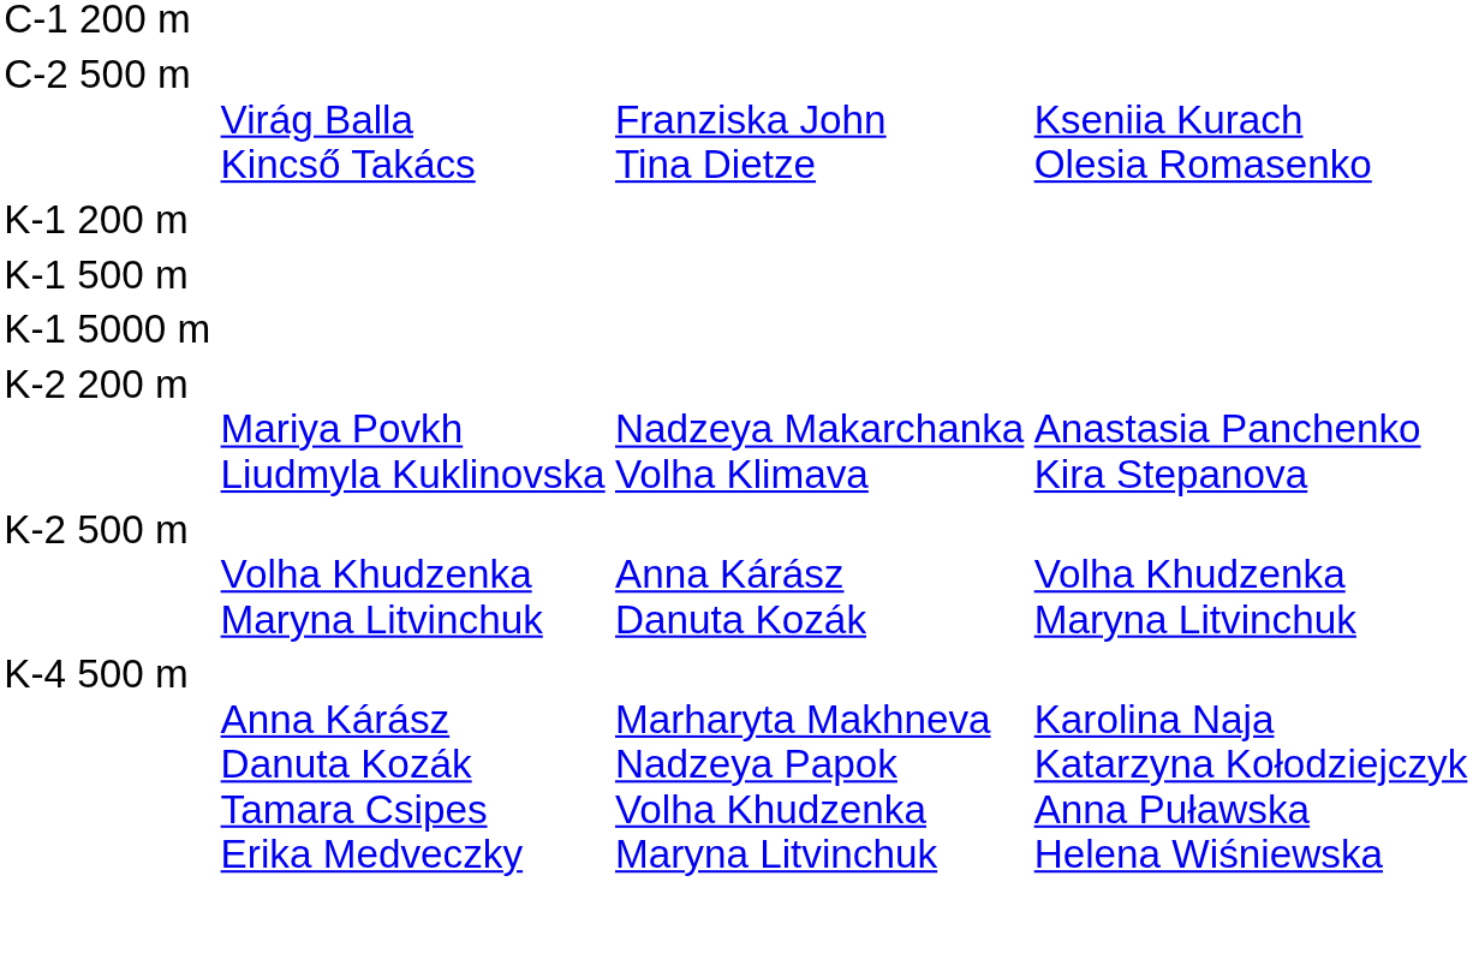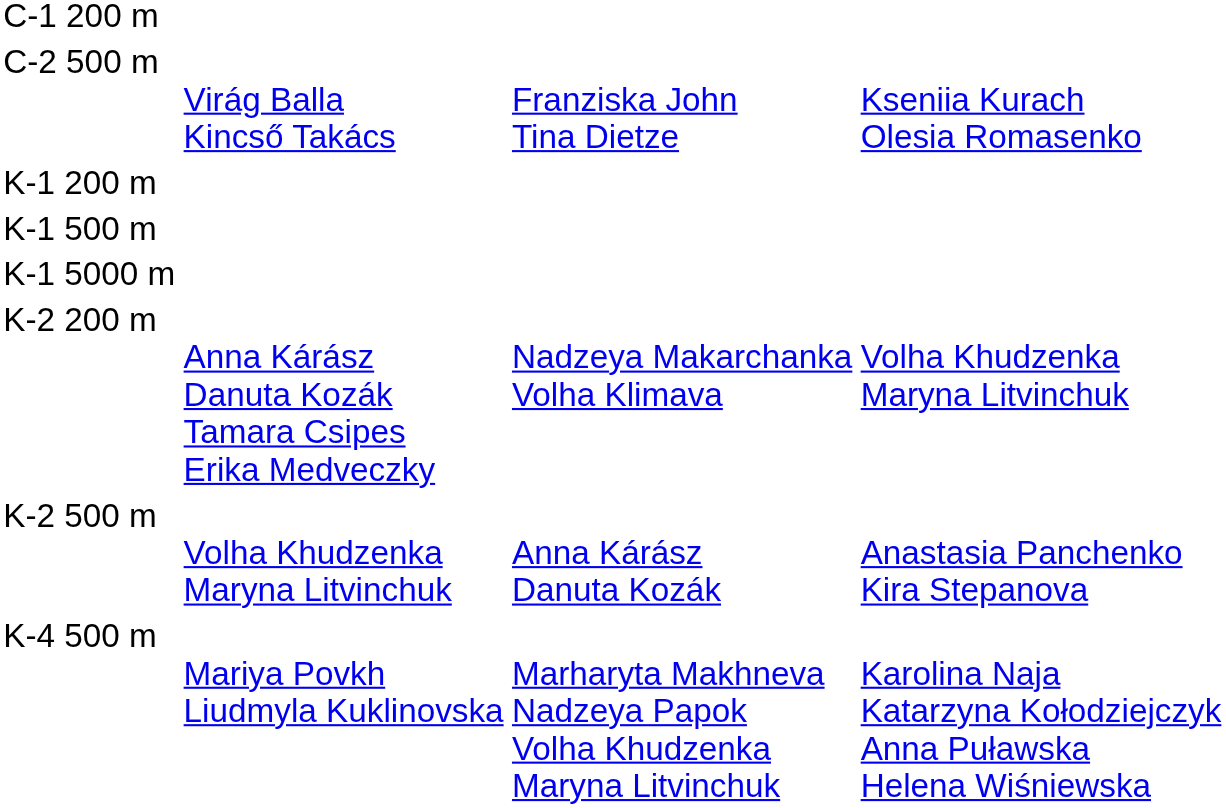K-2 200 m | column 2: Mariya Povkh Liudmyla Kuklinovska -> Anna Kárász Danuta Kozák Tamara Csipes Erika Medveczky
K-2 200 m | column 4: Anastasia Panchenko Kira Stepanova -> Volha Khudzenka Maryna Litvinchuk
K-2 500 m | column 4: Volha Khudzenka Maryna Litvinchuk -> Anastasia Panchenko Kira Stepanova
K-4 500 m | column 2: Anna Kárász Danuta Kozák Tamara Csipes Erika Medveczky -> Mariya Povkh Liudmyla Kuklinovska
